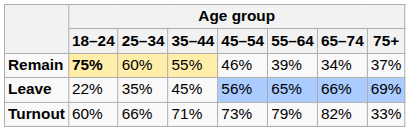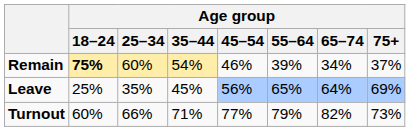Remain | Age group / 35–44: 55% -> 54%
Leave | Age group / 18–24: 22% -> 25%
Leave | Age group / 65–74: 66% -> 64%
Turnout | Age group / 45–54: 73% -> 77%
Turnout | Age group / 75+: 33% -> 73%
